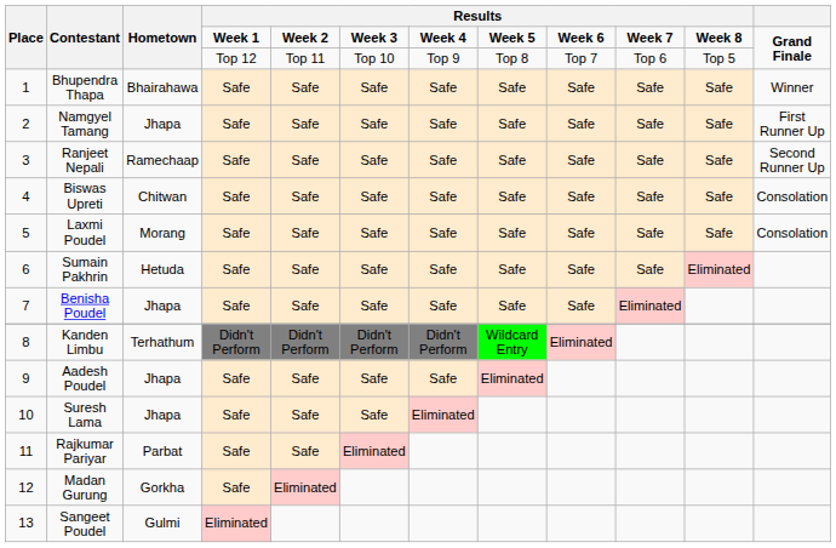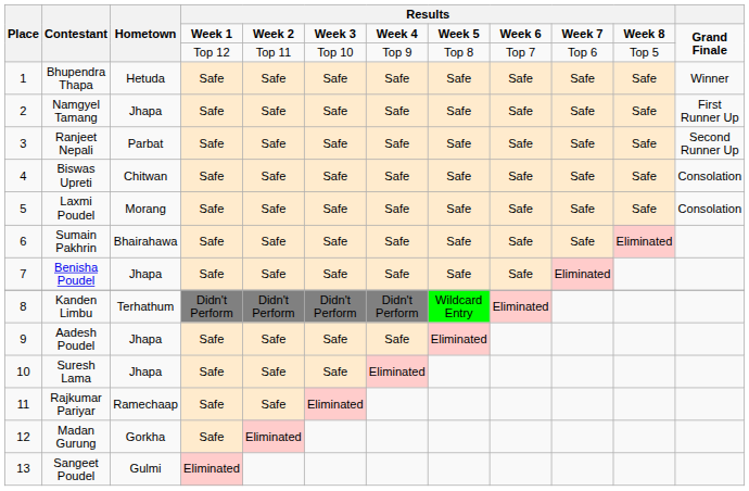Bhupendra Thapa | Hometown: Bhairahawa -> Hetuda
Ranjeet Nepali | Hometown: Ramechaap -> Parbat
Sumain Pakhrin | Hometown: Hetuda -> Bhairahawa
Rajkumar Pariyar | Hometown: Parbat -> Ramechaap
